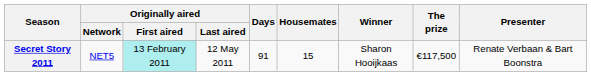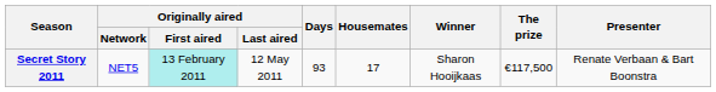Secret Story 2011 | Days: 91 -> 93
Secret Story 2011 | Housemates: 15 -> 17
